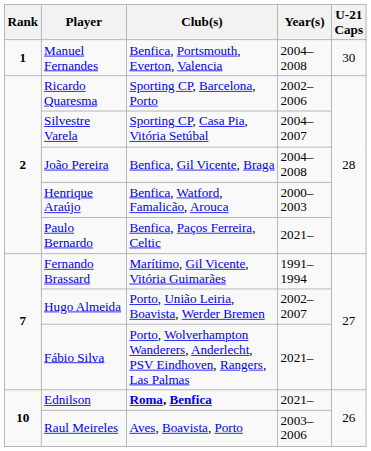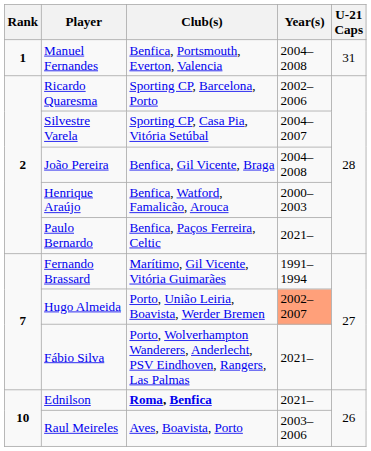Manuel Fernandes | U-21 Caps: 30 -> 31
Hugo Almeida | Year(s): no background -> lightsalmon background
